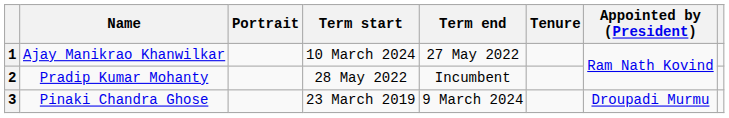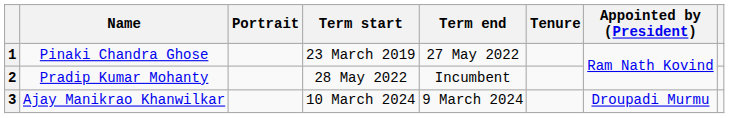1 | Name: Ajay Manikrao Khanwilkar -> Pinaki Chandra Ghose
1 | Term start: 10 March 2024 -> 23 March 2019
3 | Name: Pinaki Chandra Ghose -> Ajay Manikrao Khanwilkar
3 | Term start: 23 March 2019 -> 10 March 2024
